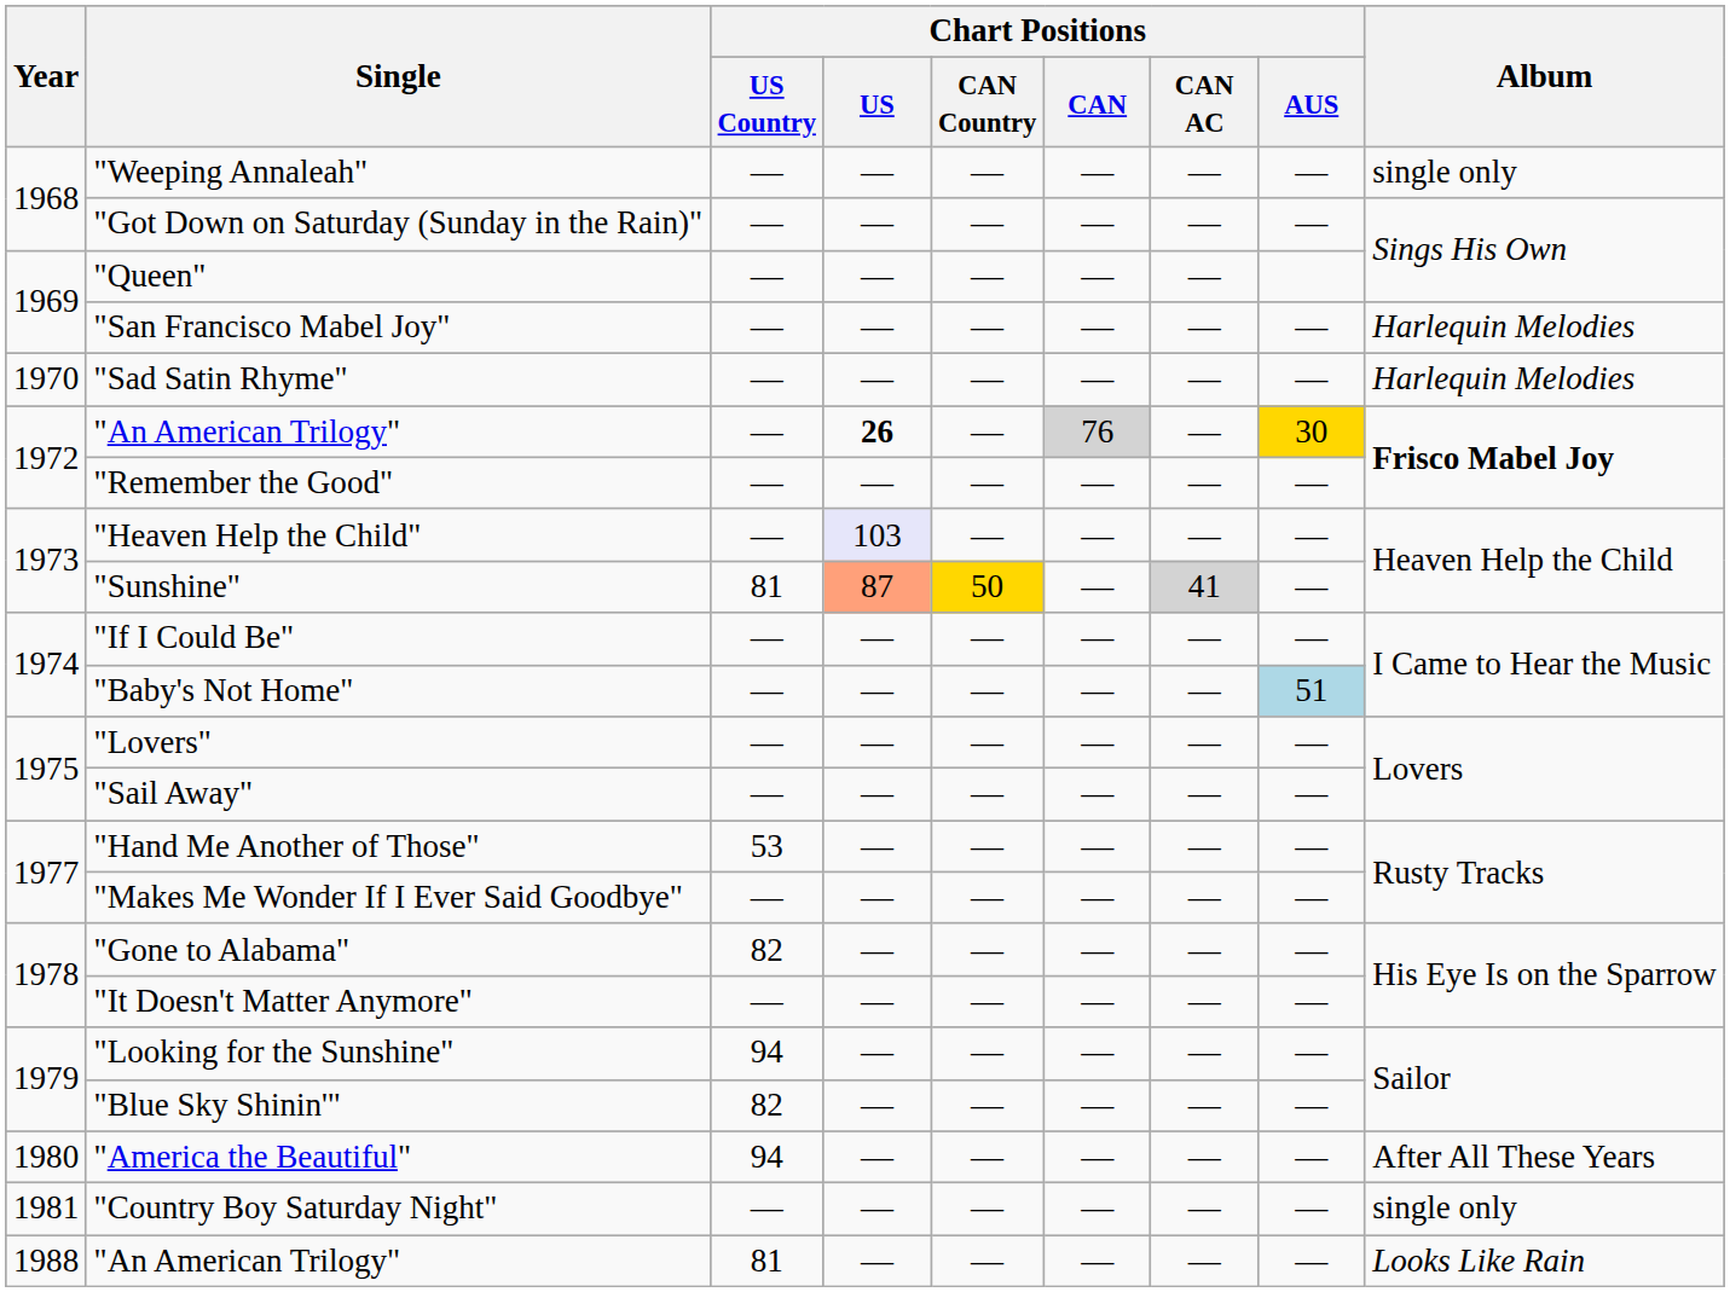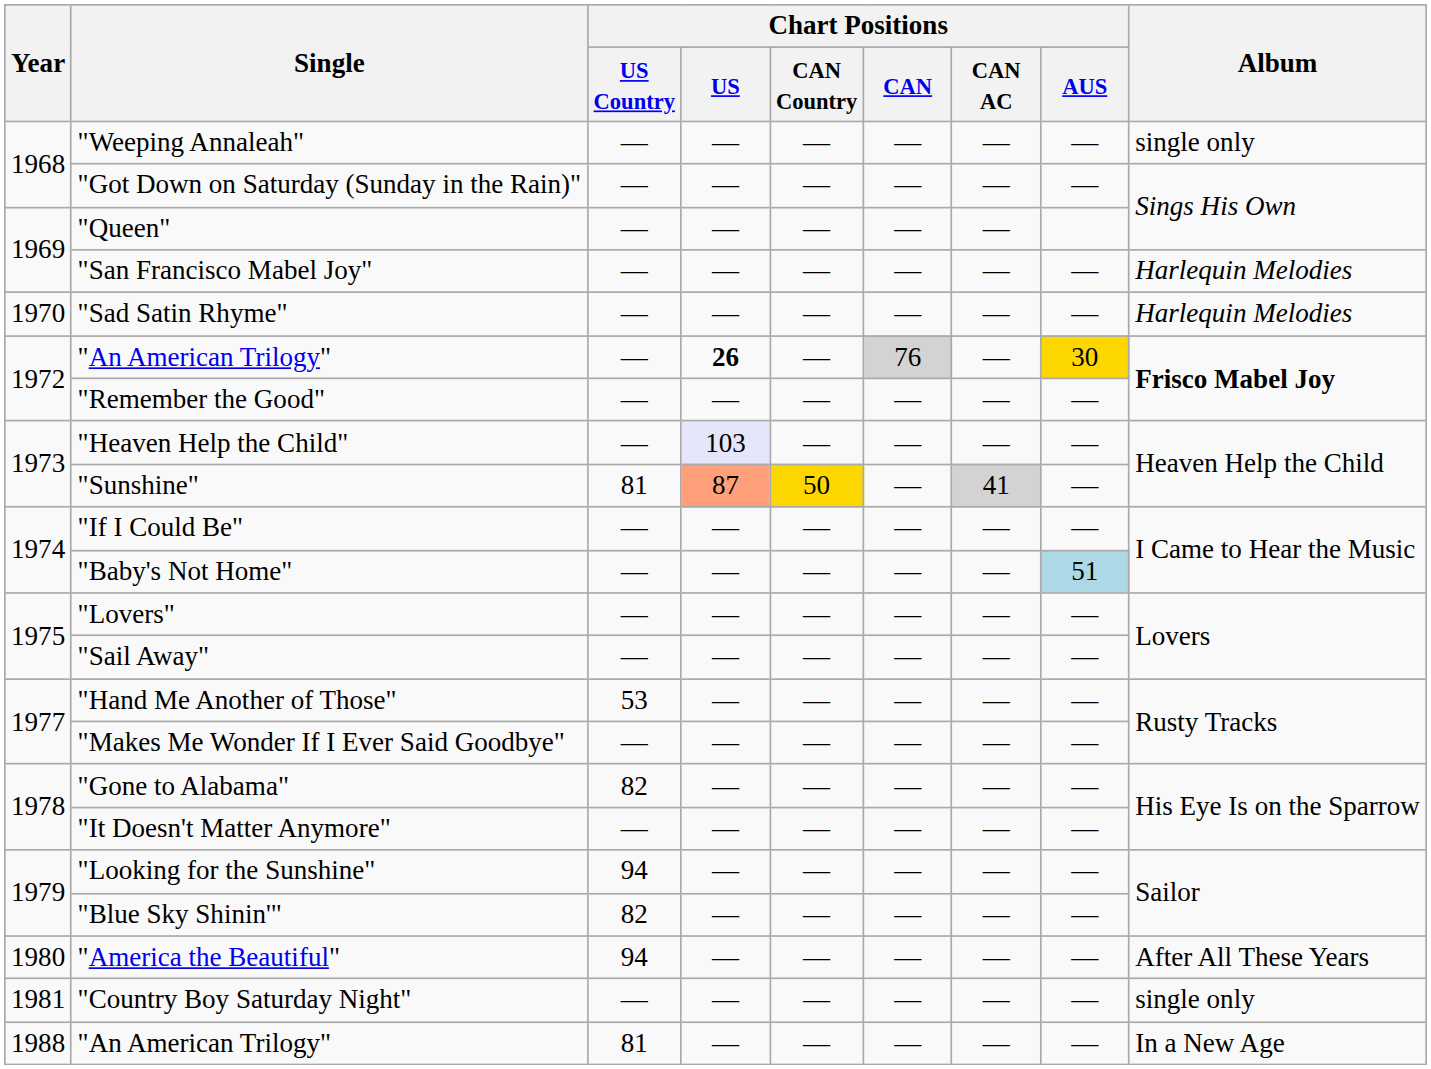1988 / "An American Trilogy" | Album: Looks Like Rain -> In a New Age
